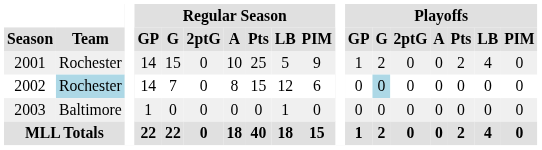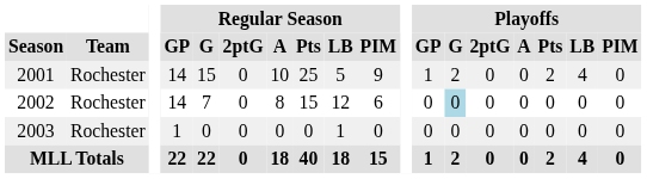2002 | Team: lightblue background -> no background
2003 | Team: Baltimore -> Rochester
